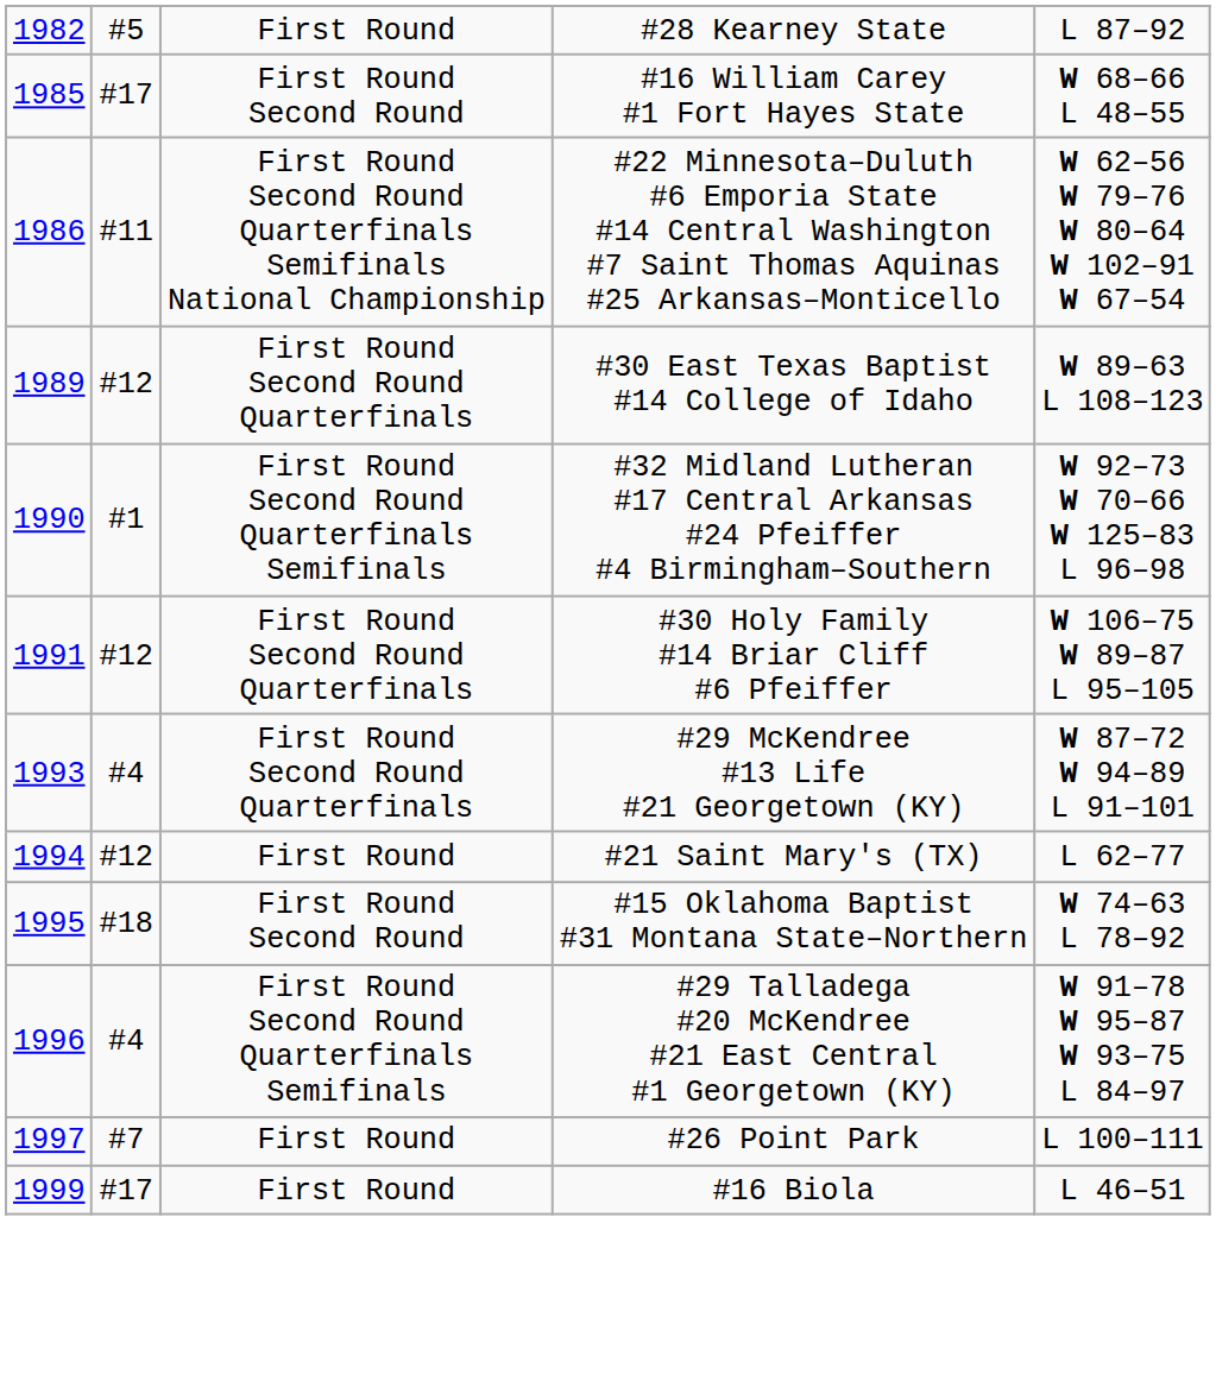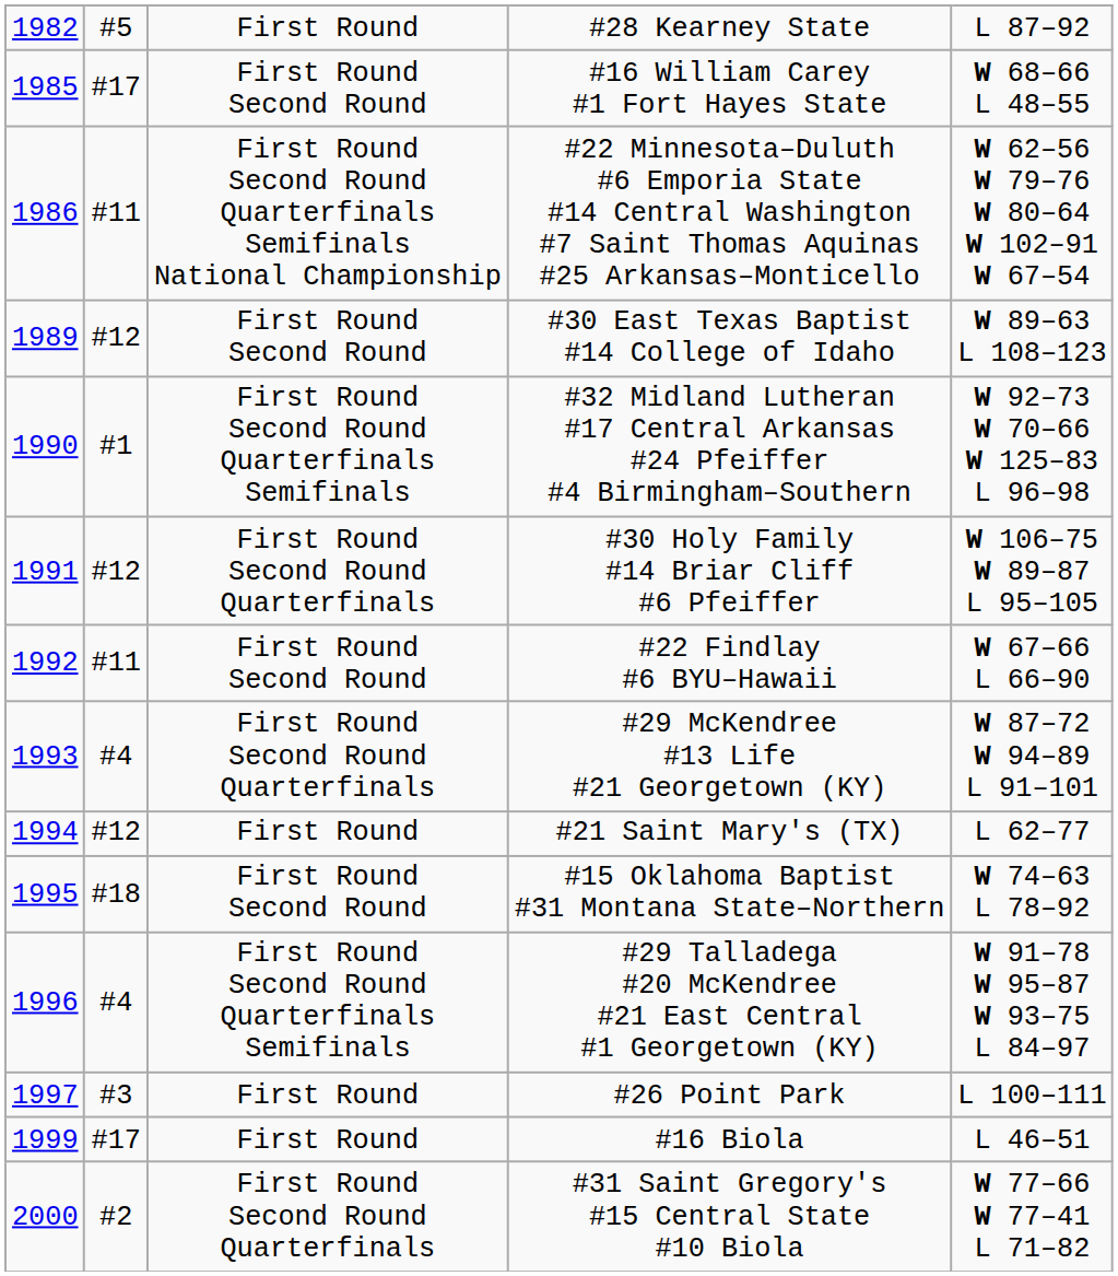#30 East Texas Baptist #14 College of Idaho | column 3: First Round Second Round Quarterfinals -> First Round Second Round
+ row: 1992 | #11 | First Round Second Round | #22 Findlay #6 BYU–Hawaii | W 67–66 L 66–90
#26 Point Park | column 2: #7 -> #3
+ row: 2000 | #2 | First Round Second Round Quarterfinals | #31 Saint Gregory's #15 Central State #10 Biola | W 77–66 W 77–41 L 71–82
